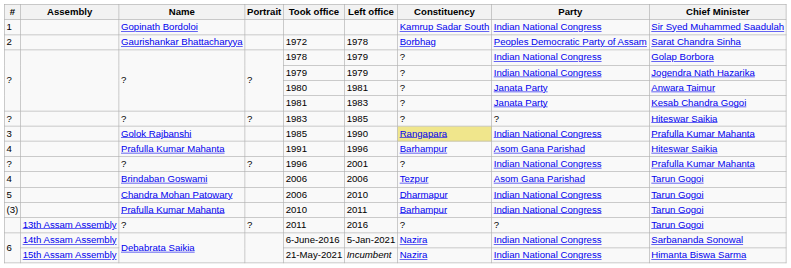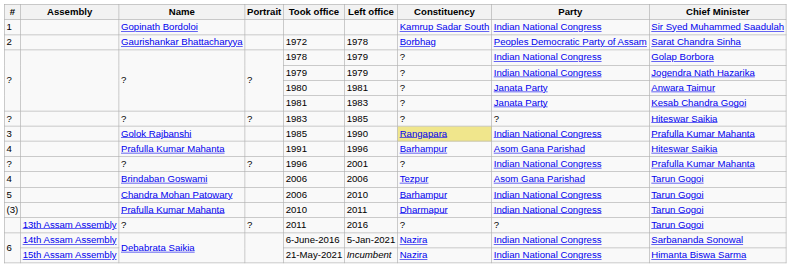5 | Constituency: Dharmapur -> Barhampur
(3) | Constituency: Barhampur -> Dharmapur
